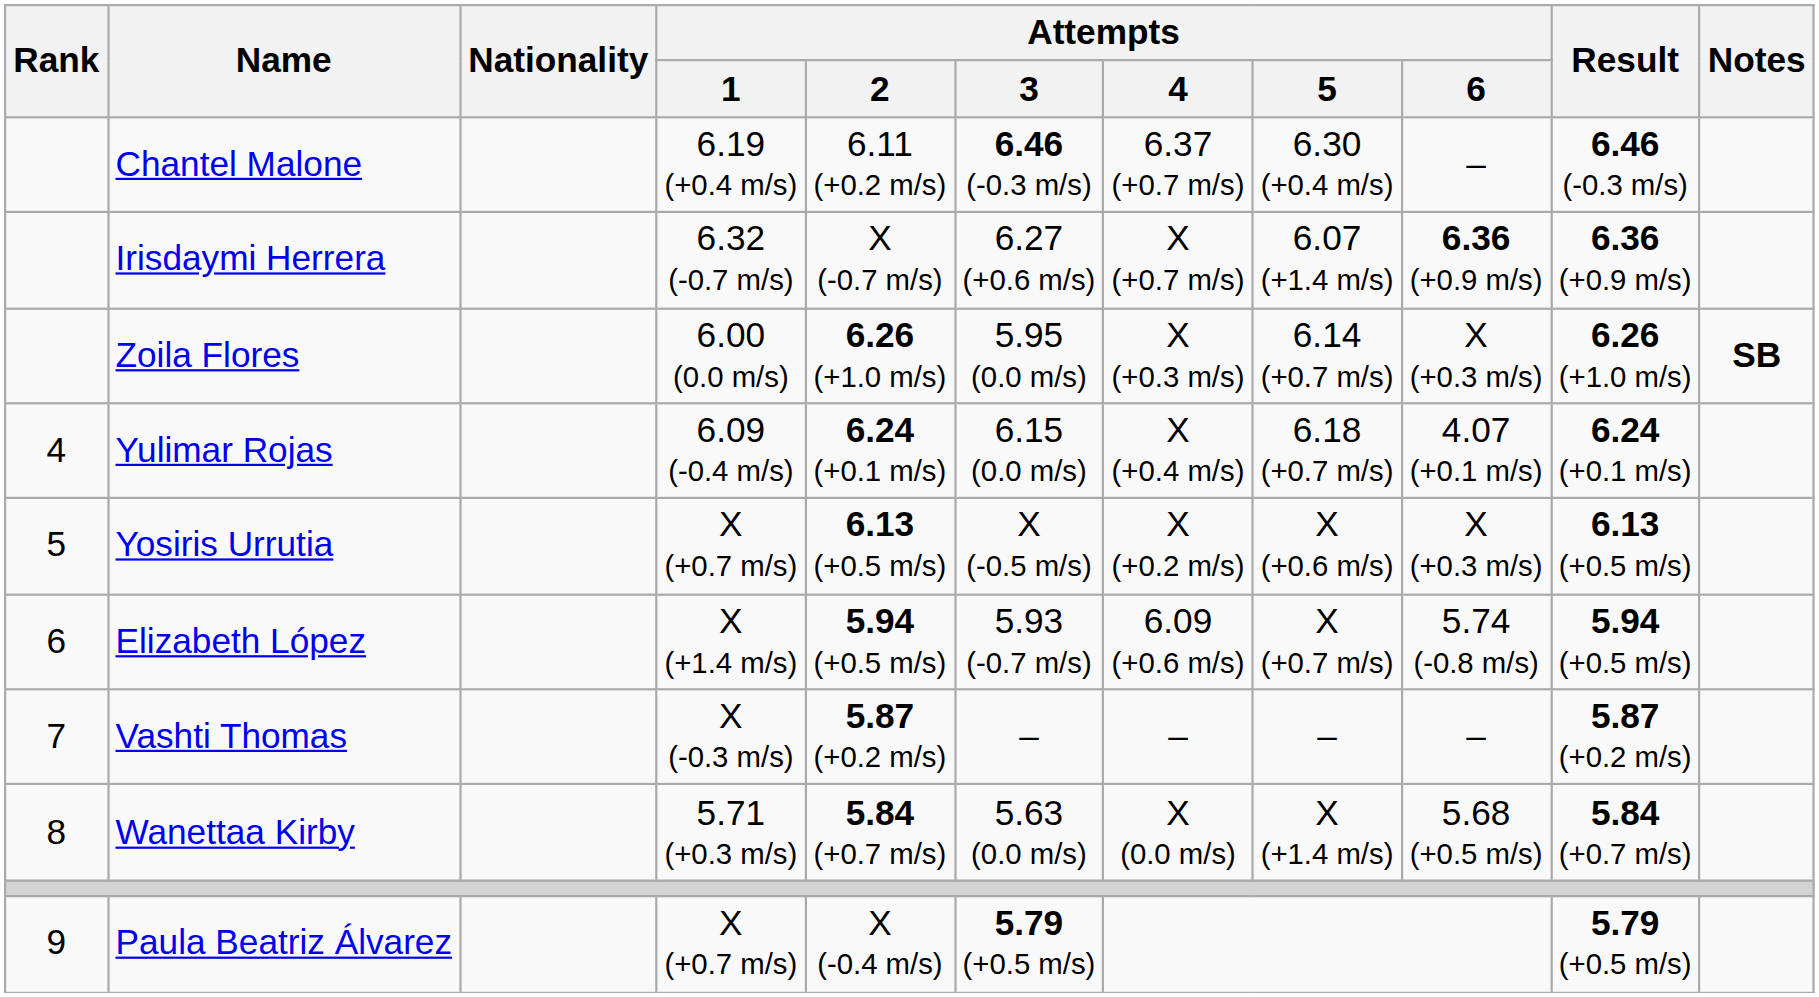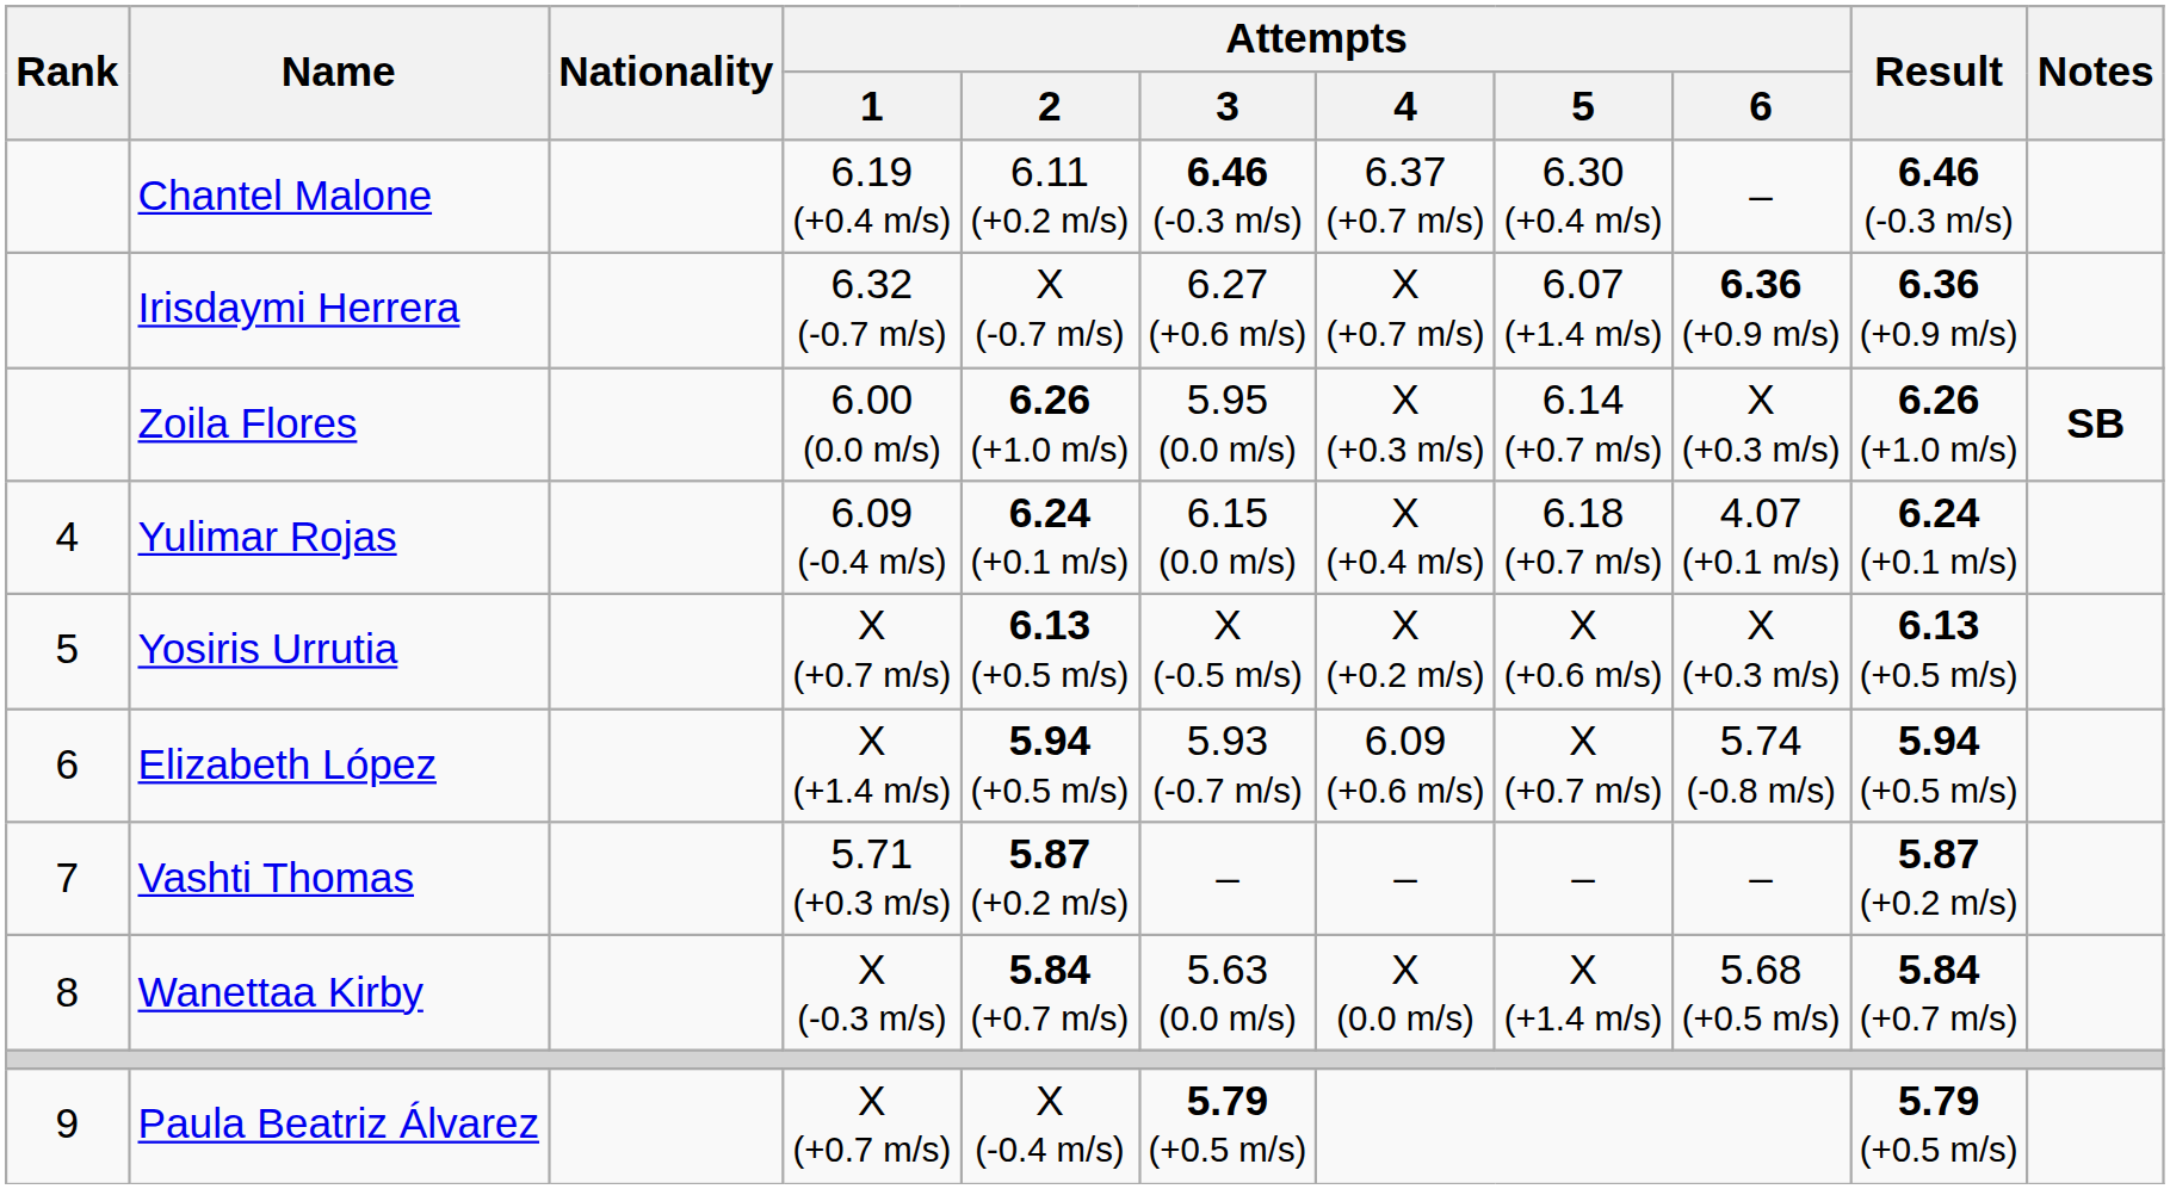Vashti Thomas | Attempts / 1: X (-0.3 m/s) -> 5.71 (+0.3 m/s)
Wanettaa Kirby | Attempts / 1: 5.71 (+0.3 m/s) -> X (-0.3 m/s)
